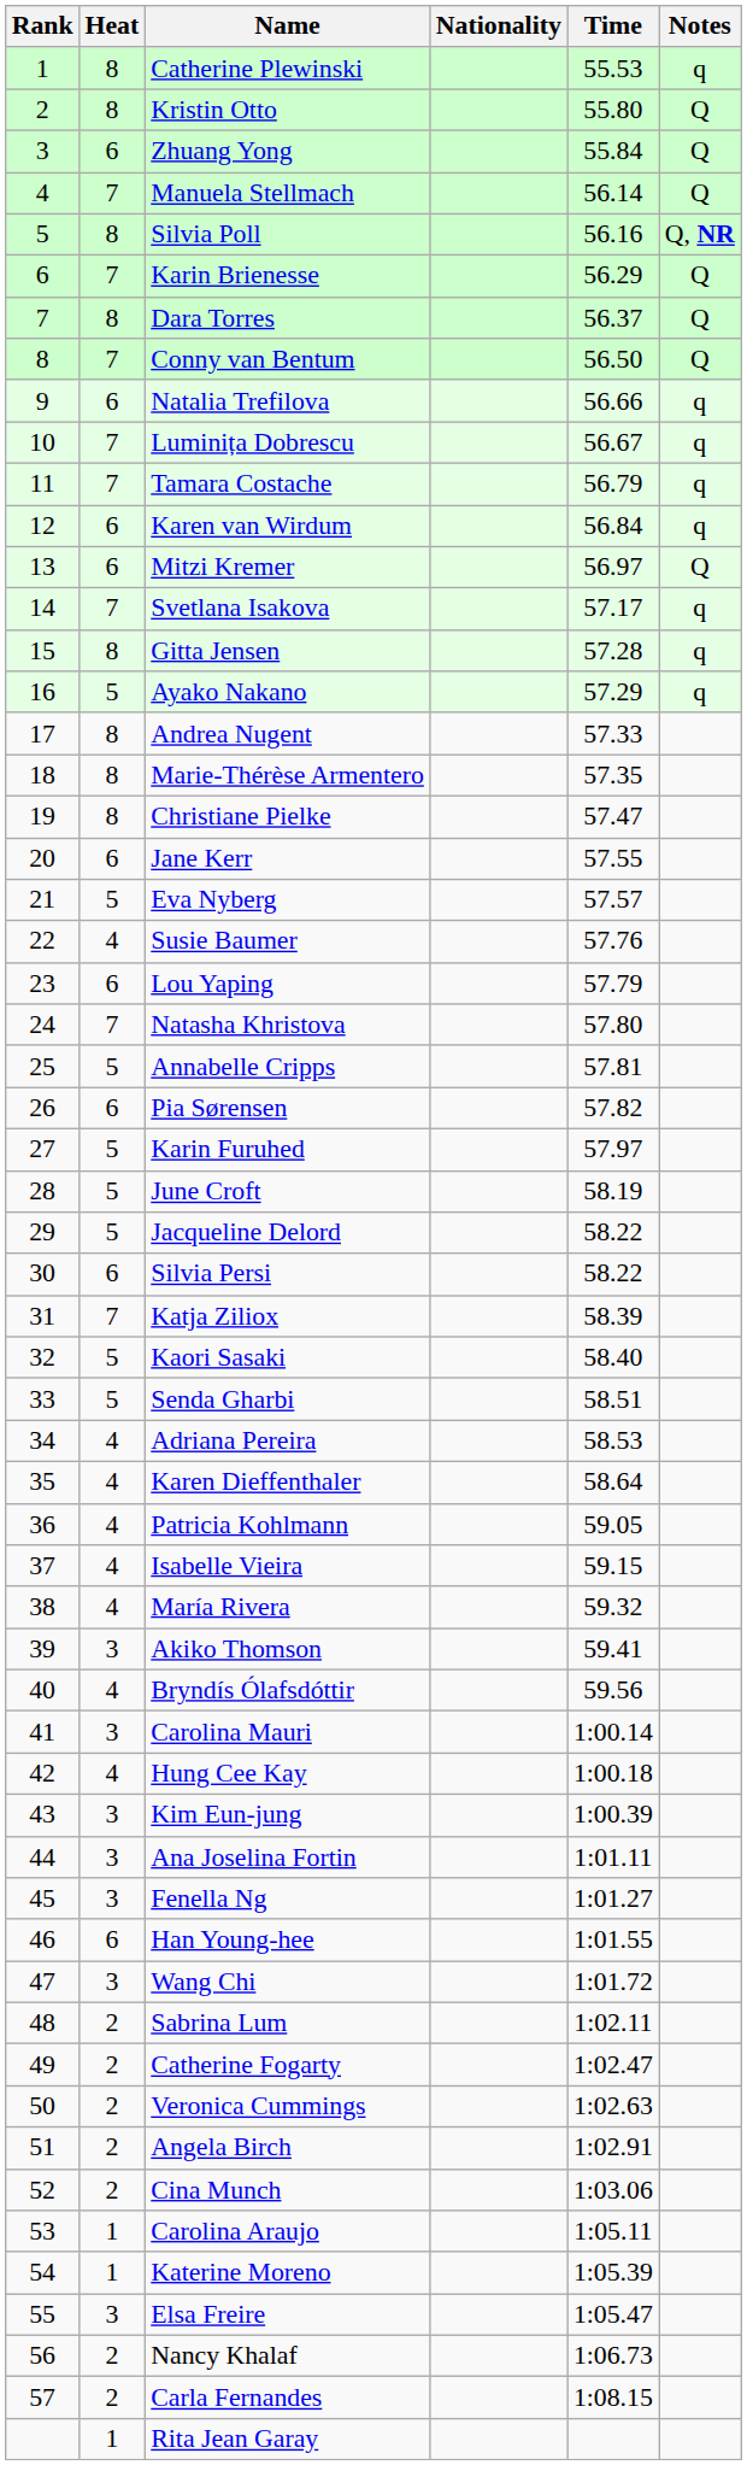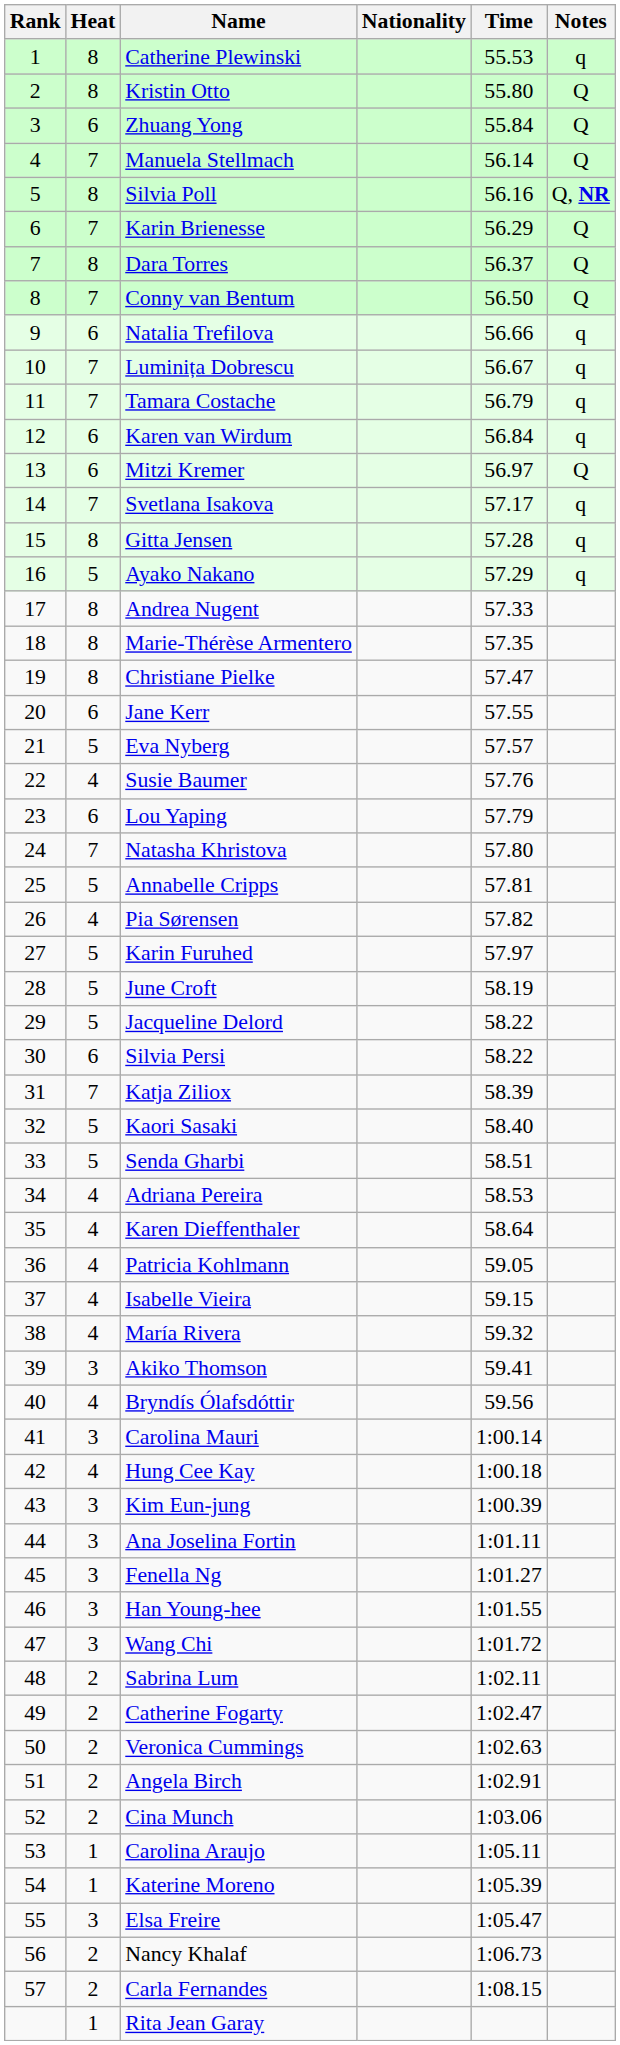Pia Sørensen | Heat: 6 -> 4
Han Young-hee | Heat: 6 -> 3
